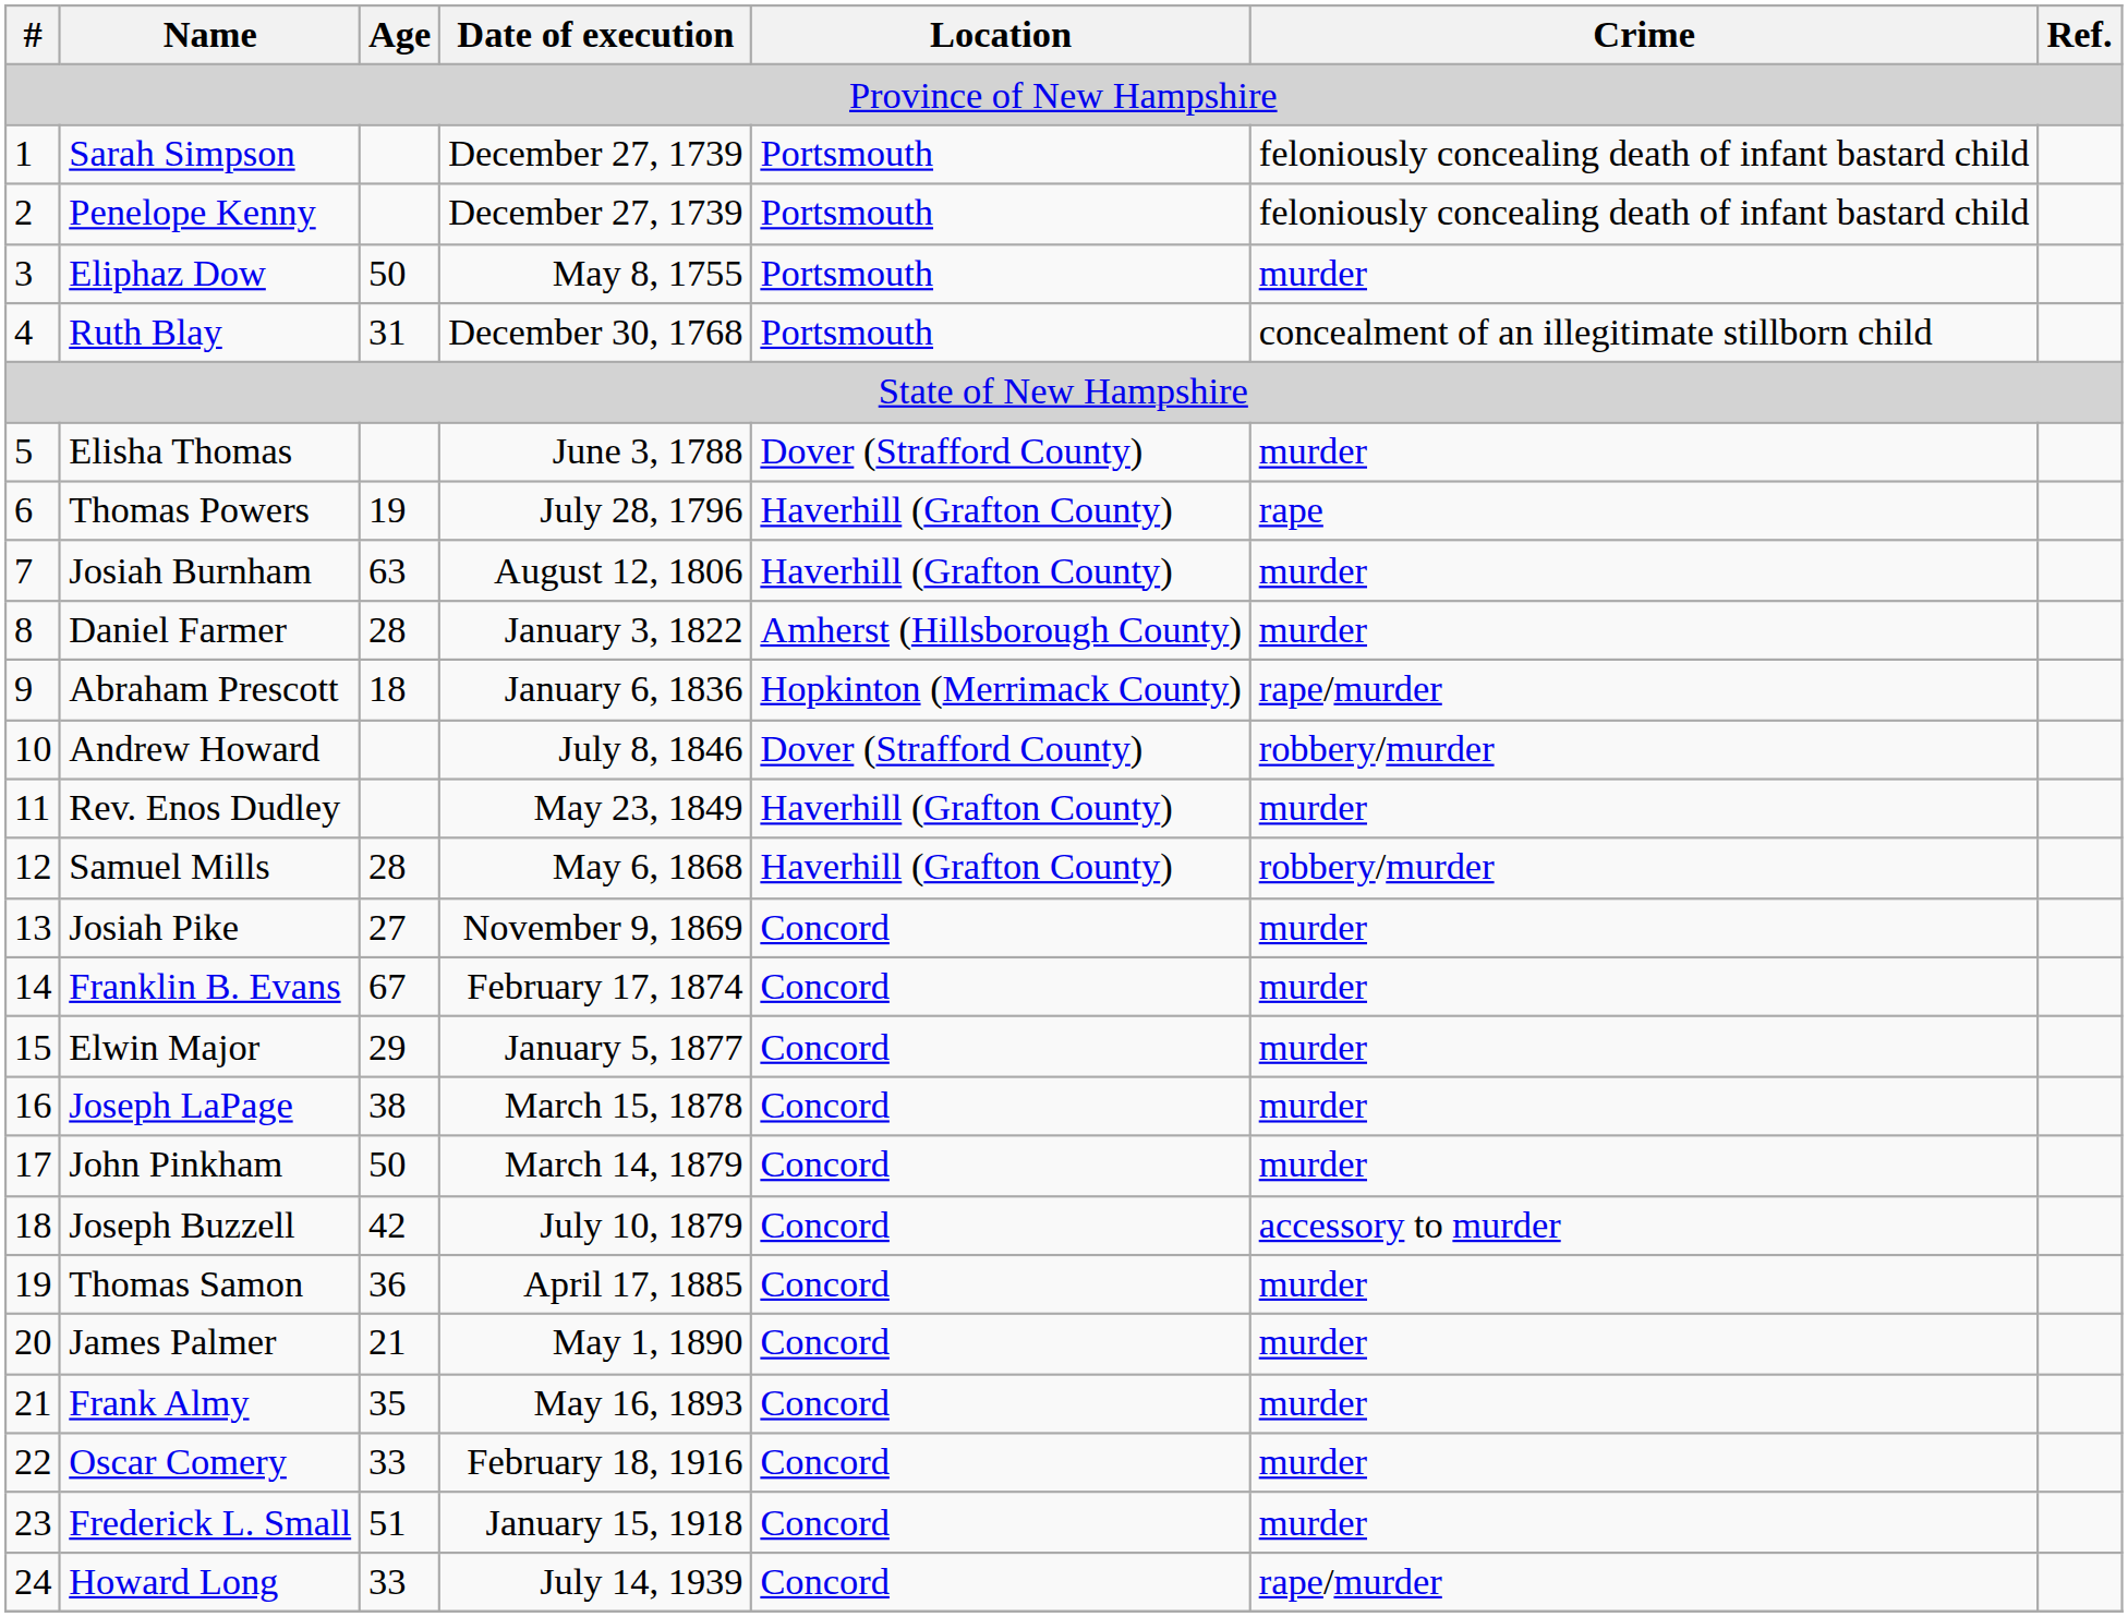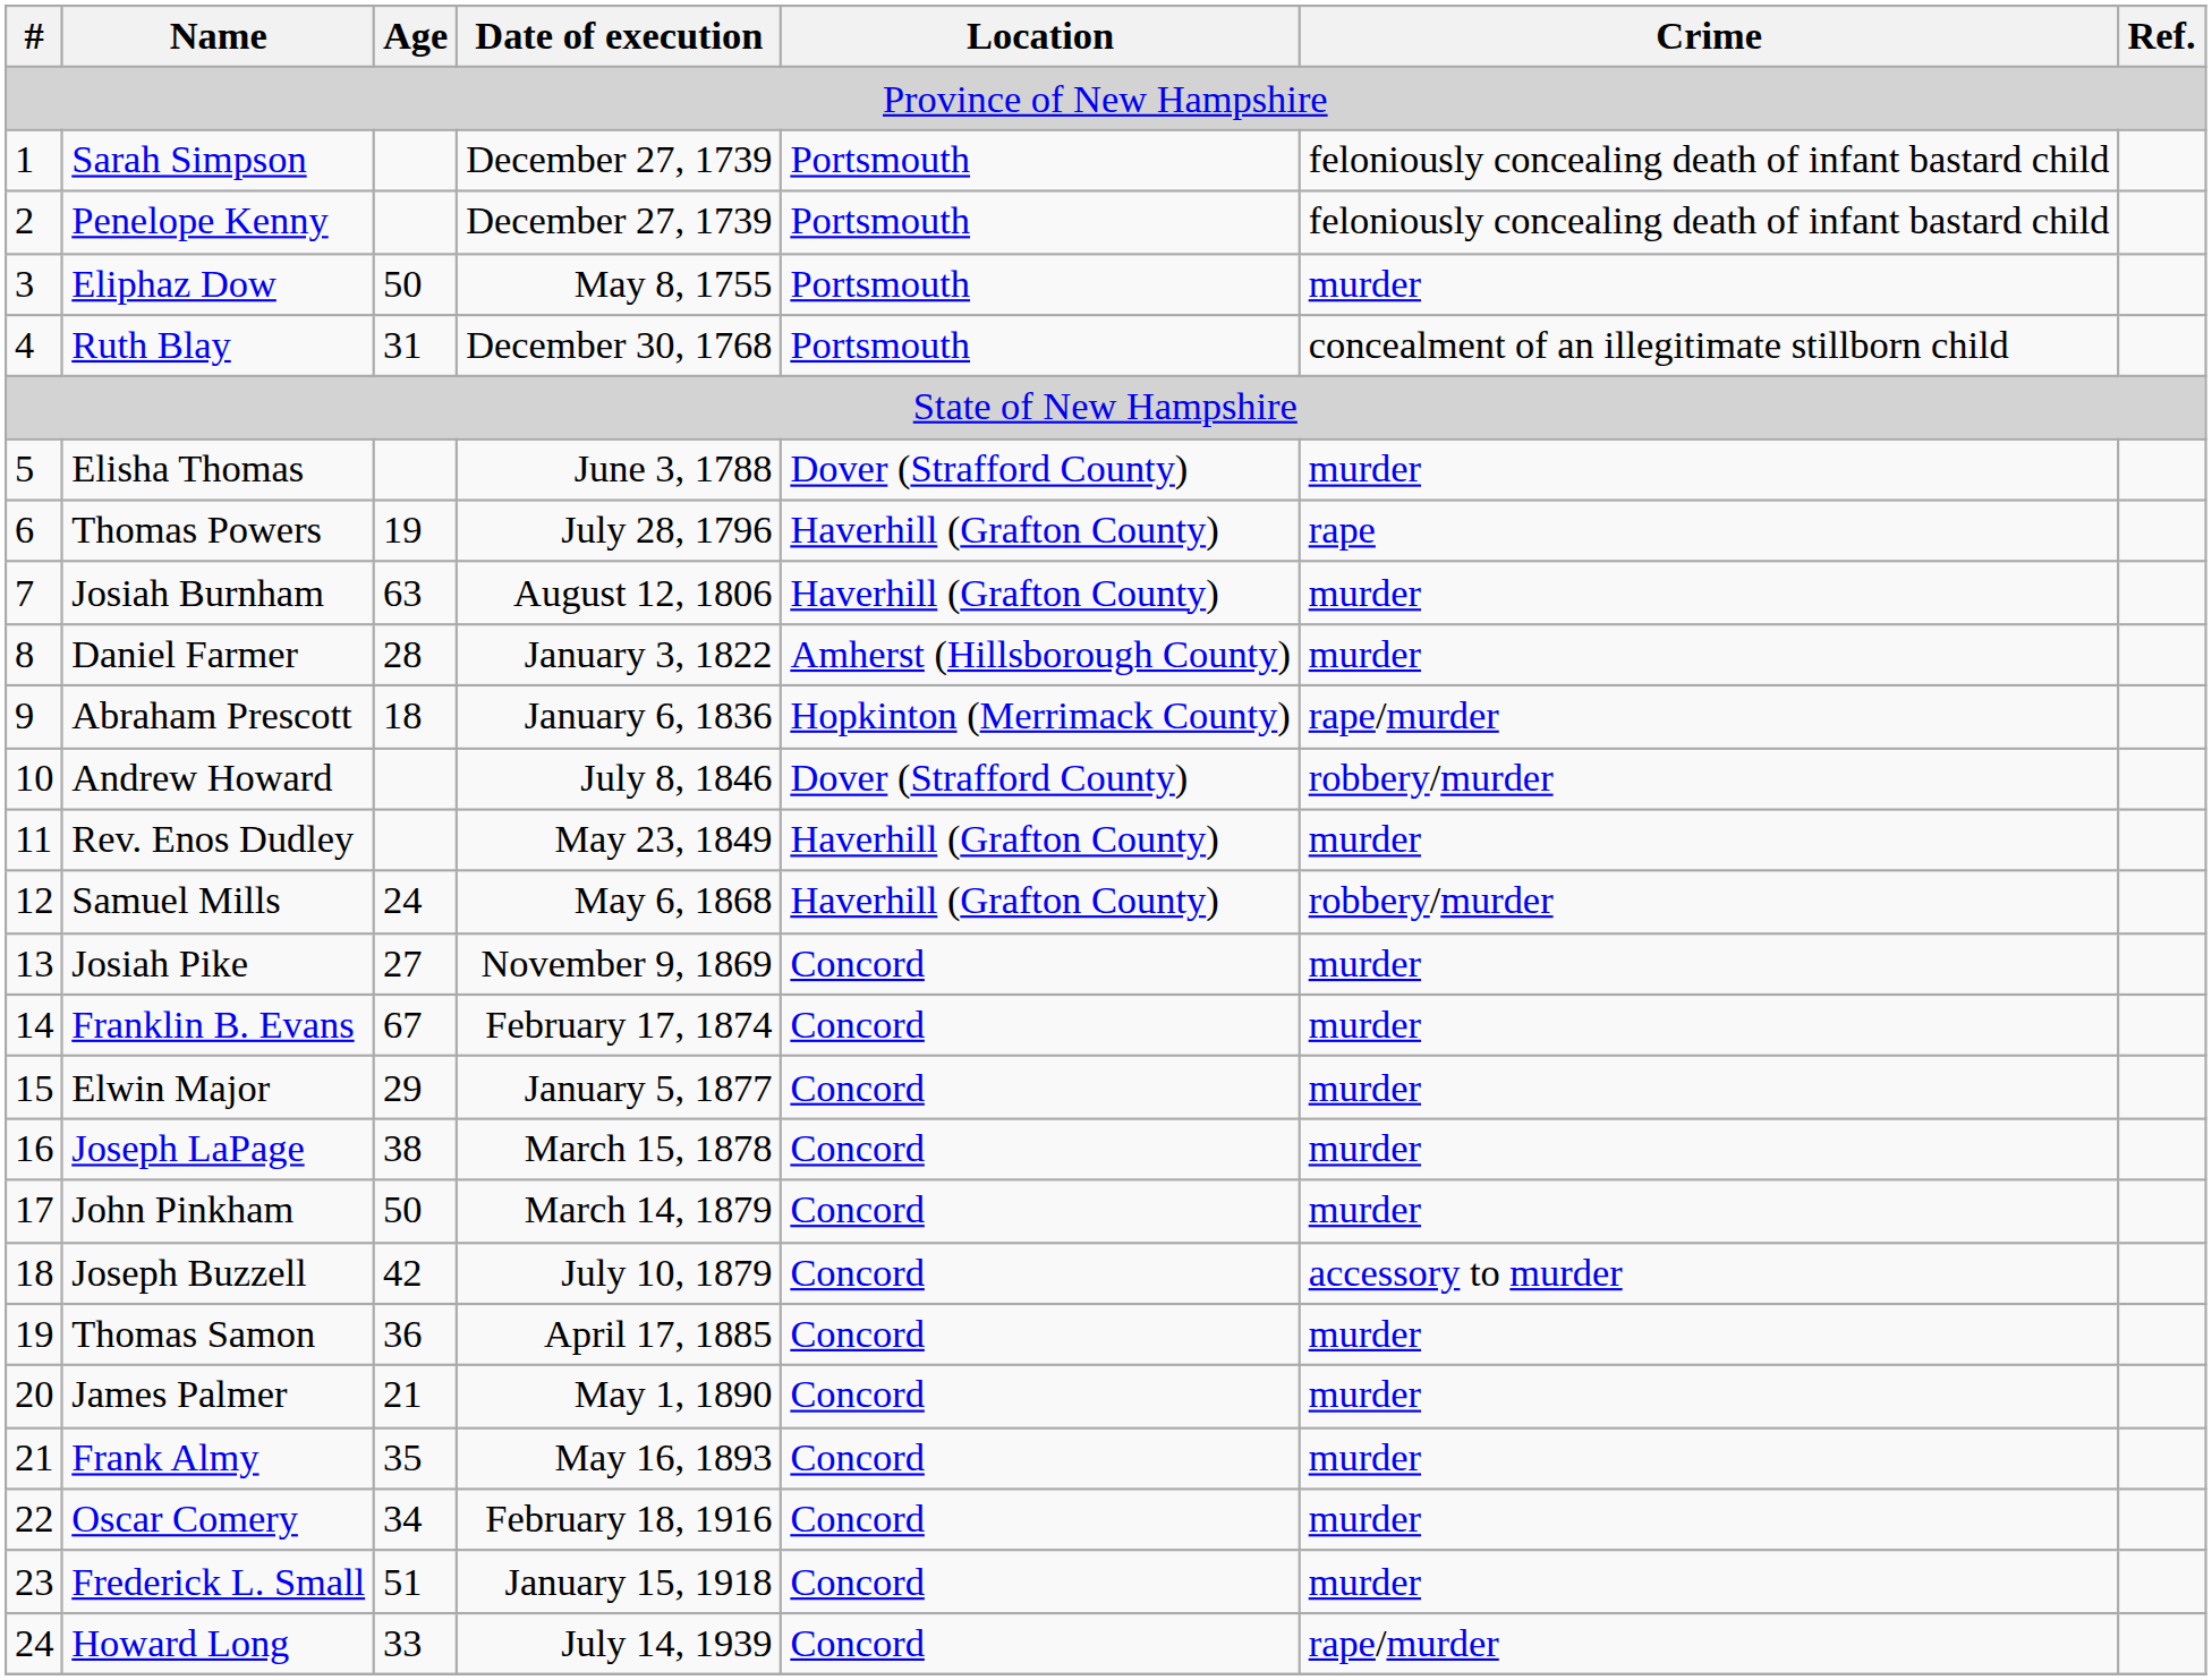Samuel Mills | Age: 28 -> 24
Oscar Comery | Age: 33 -> 34
